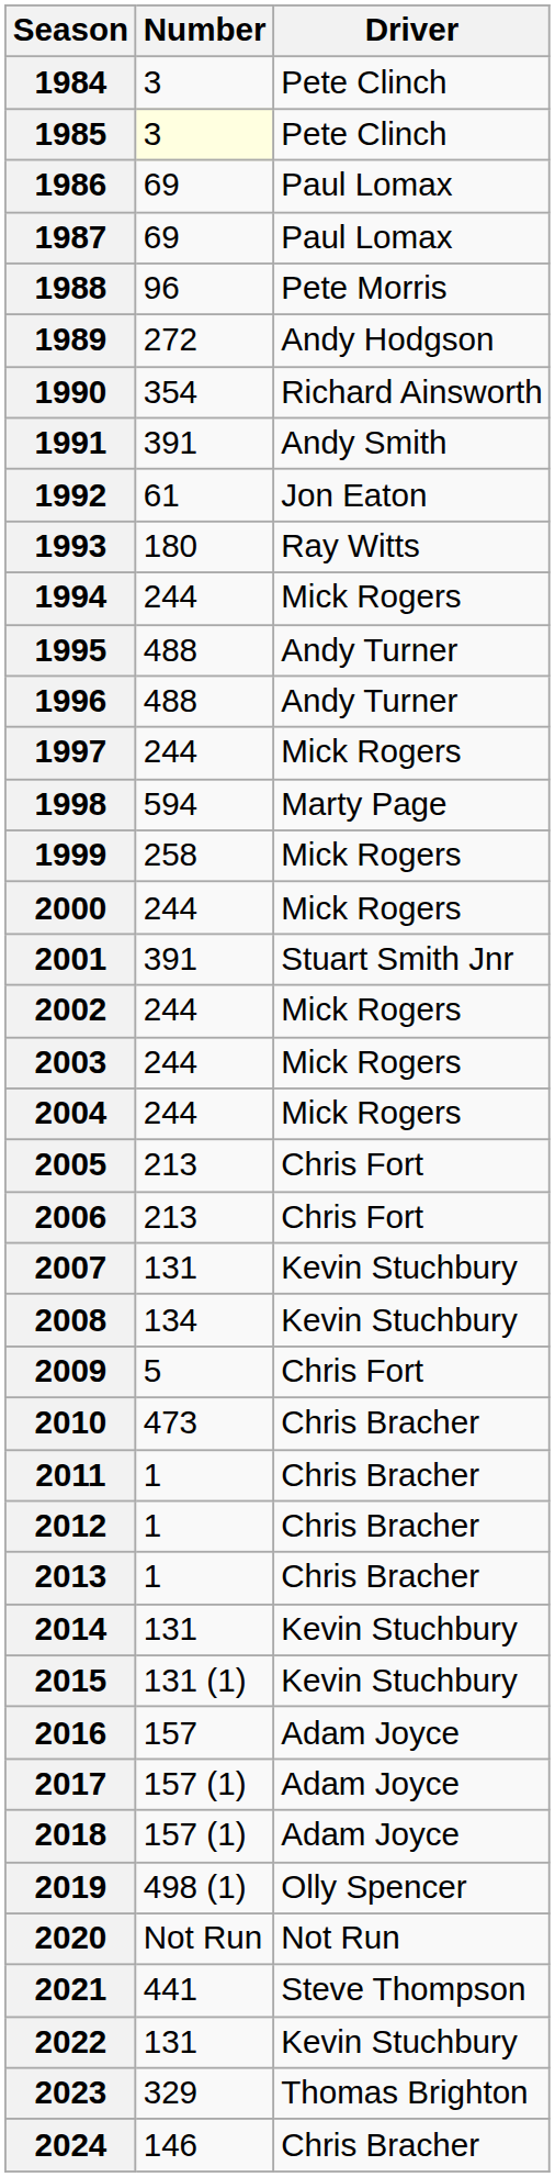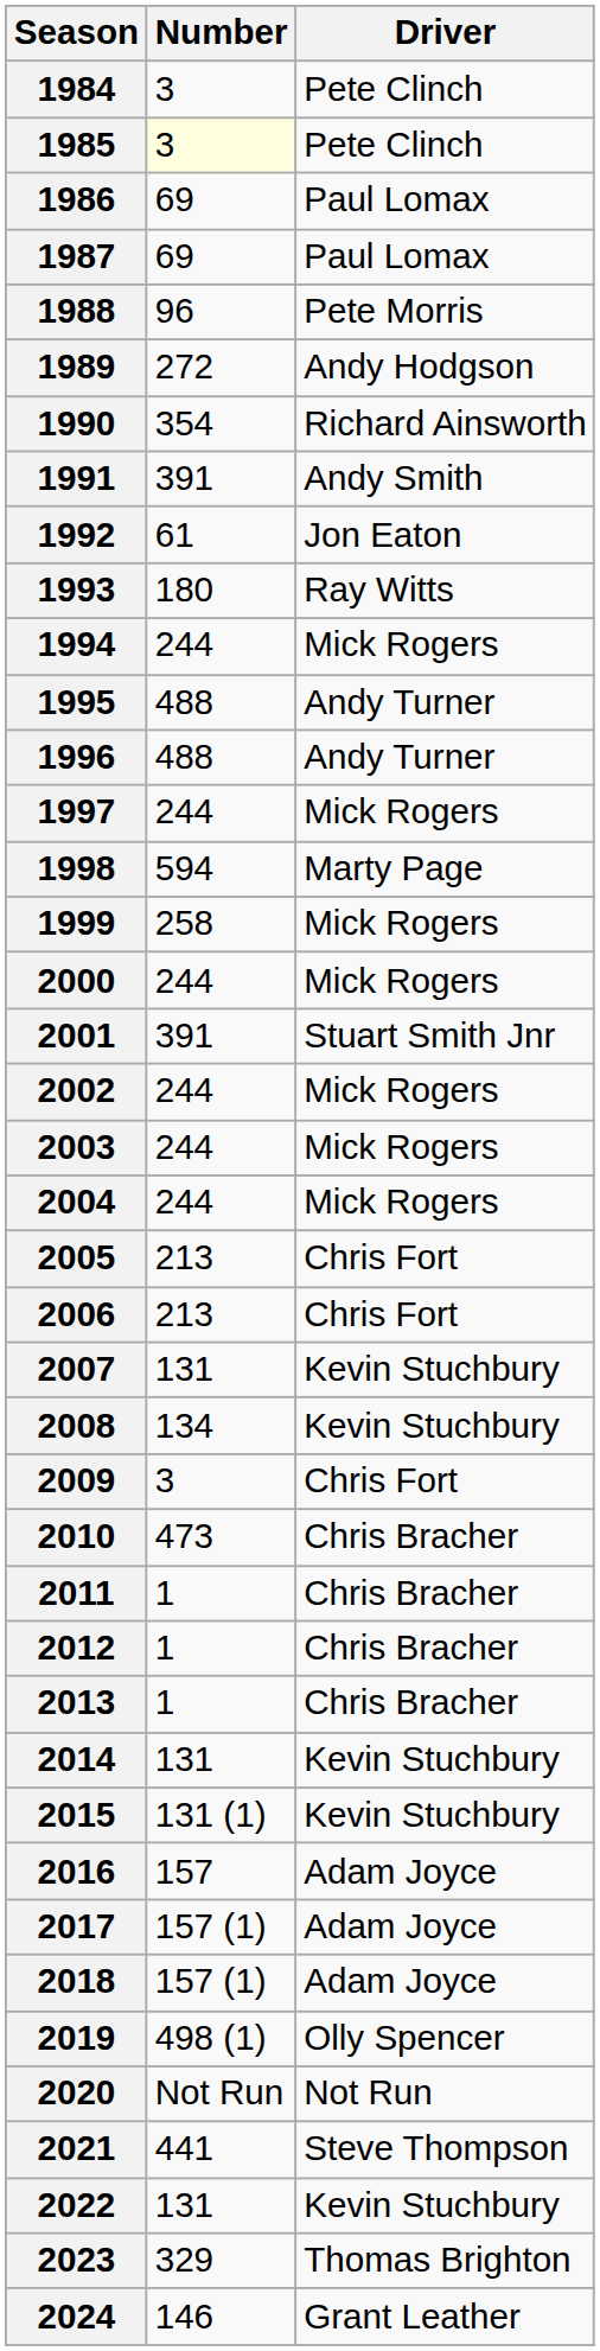2009 | Number: 5 -> 3
2024 | Driver: Chris Bracher -> Grant Leather
